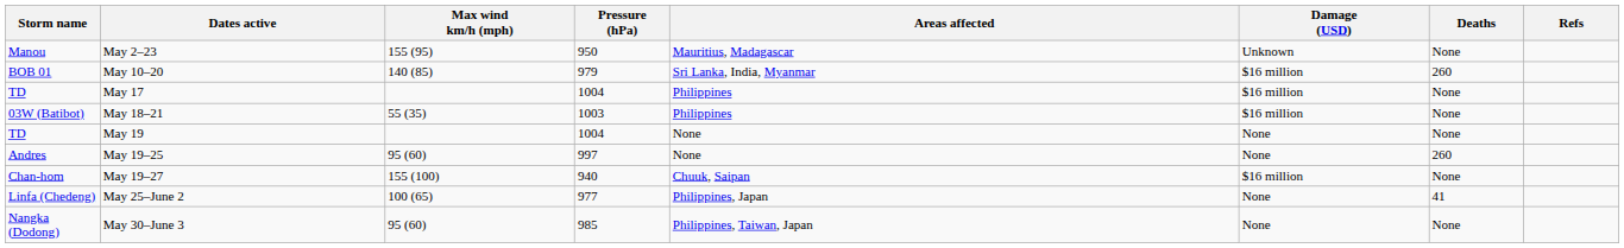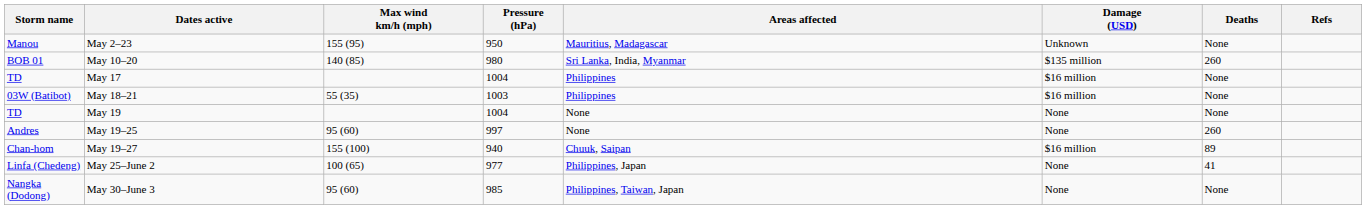May 10–20 | Pressure (hPa): 979 -> 980
May 10–20 | Damage (USD): $16 million -> $135 million
May 19–27 | Deaths: None -> 89
